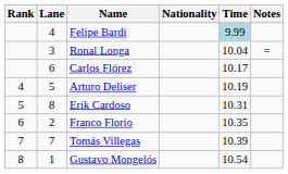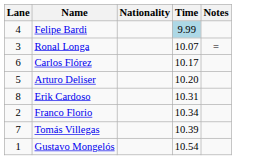- column: Rank | 4 | 5 | 6 | 7 | 8
Ronal Longa | Time: 10.04 -> 10.07
Arturo Deliser | Time: 10.19 -> 10.20
Franco Florio | Time: 10.35 -> 10.34
